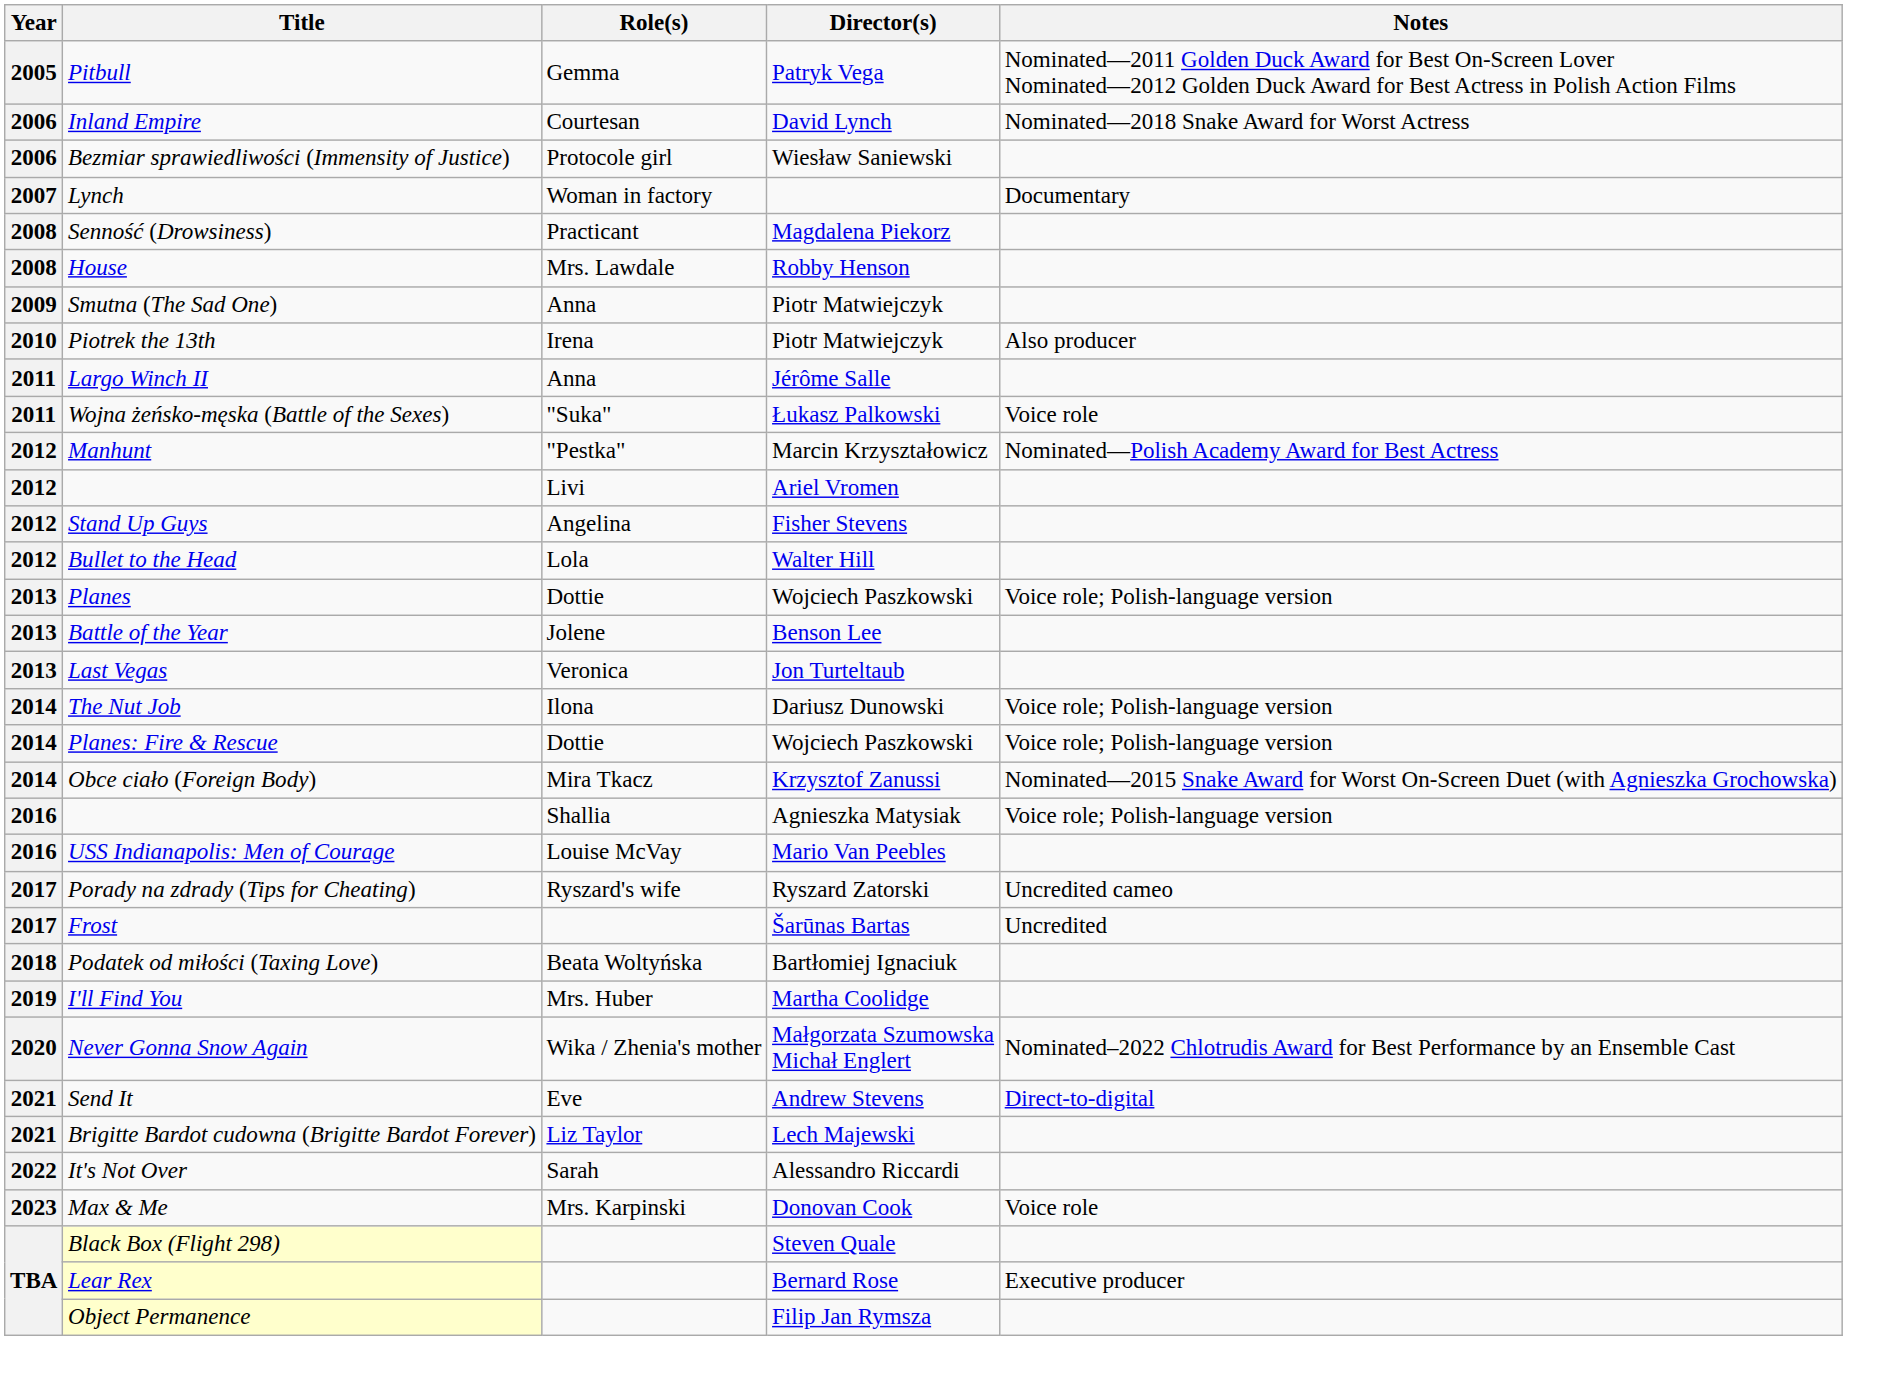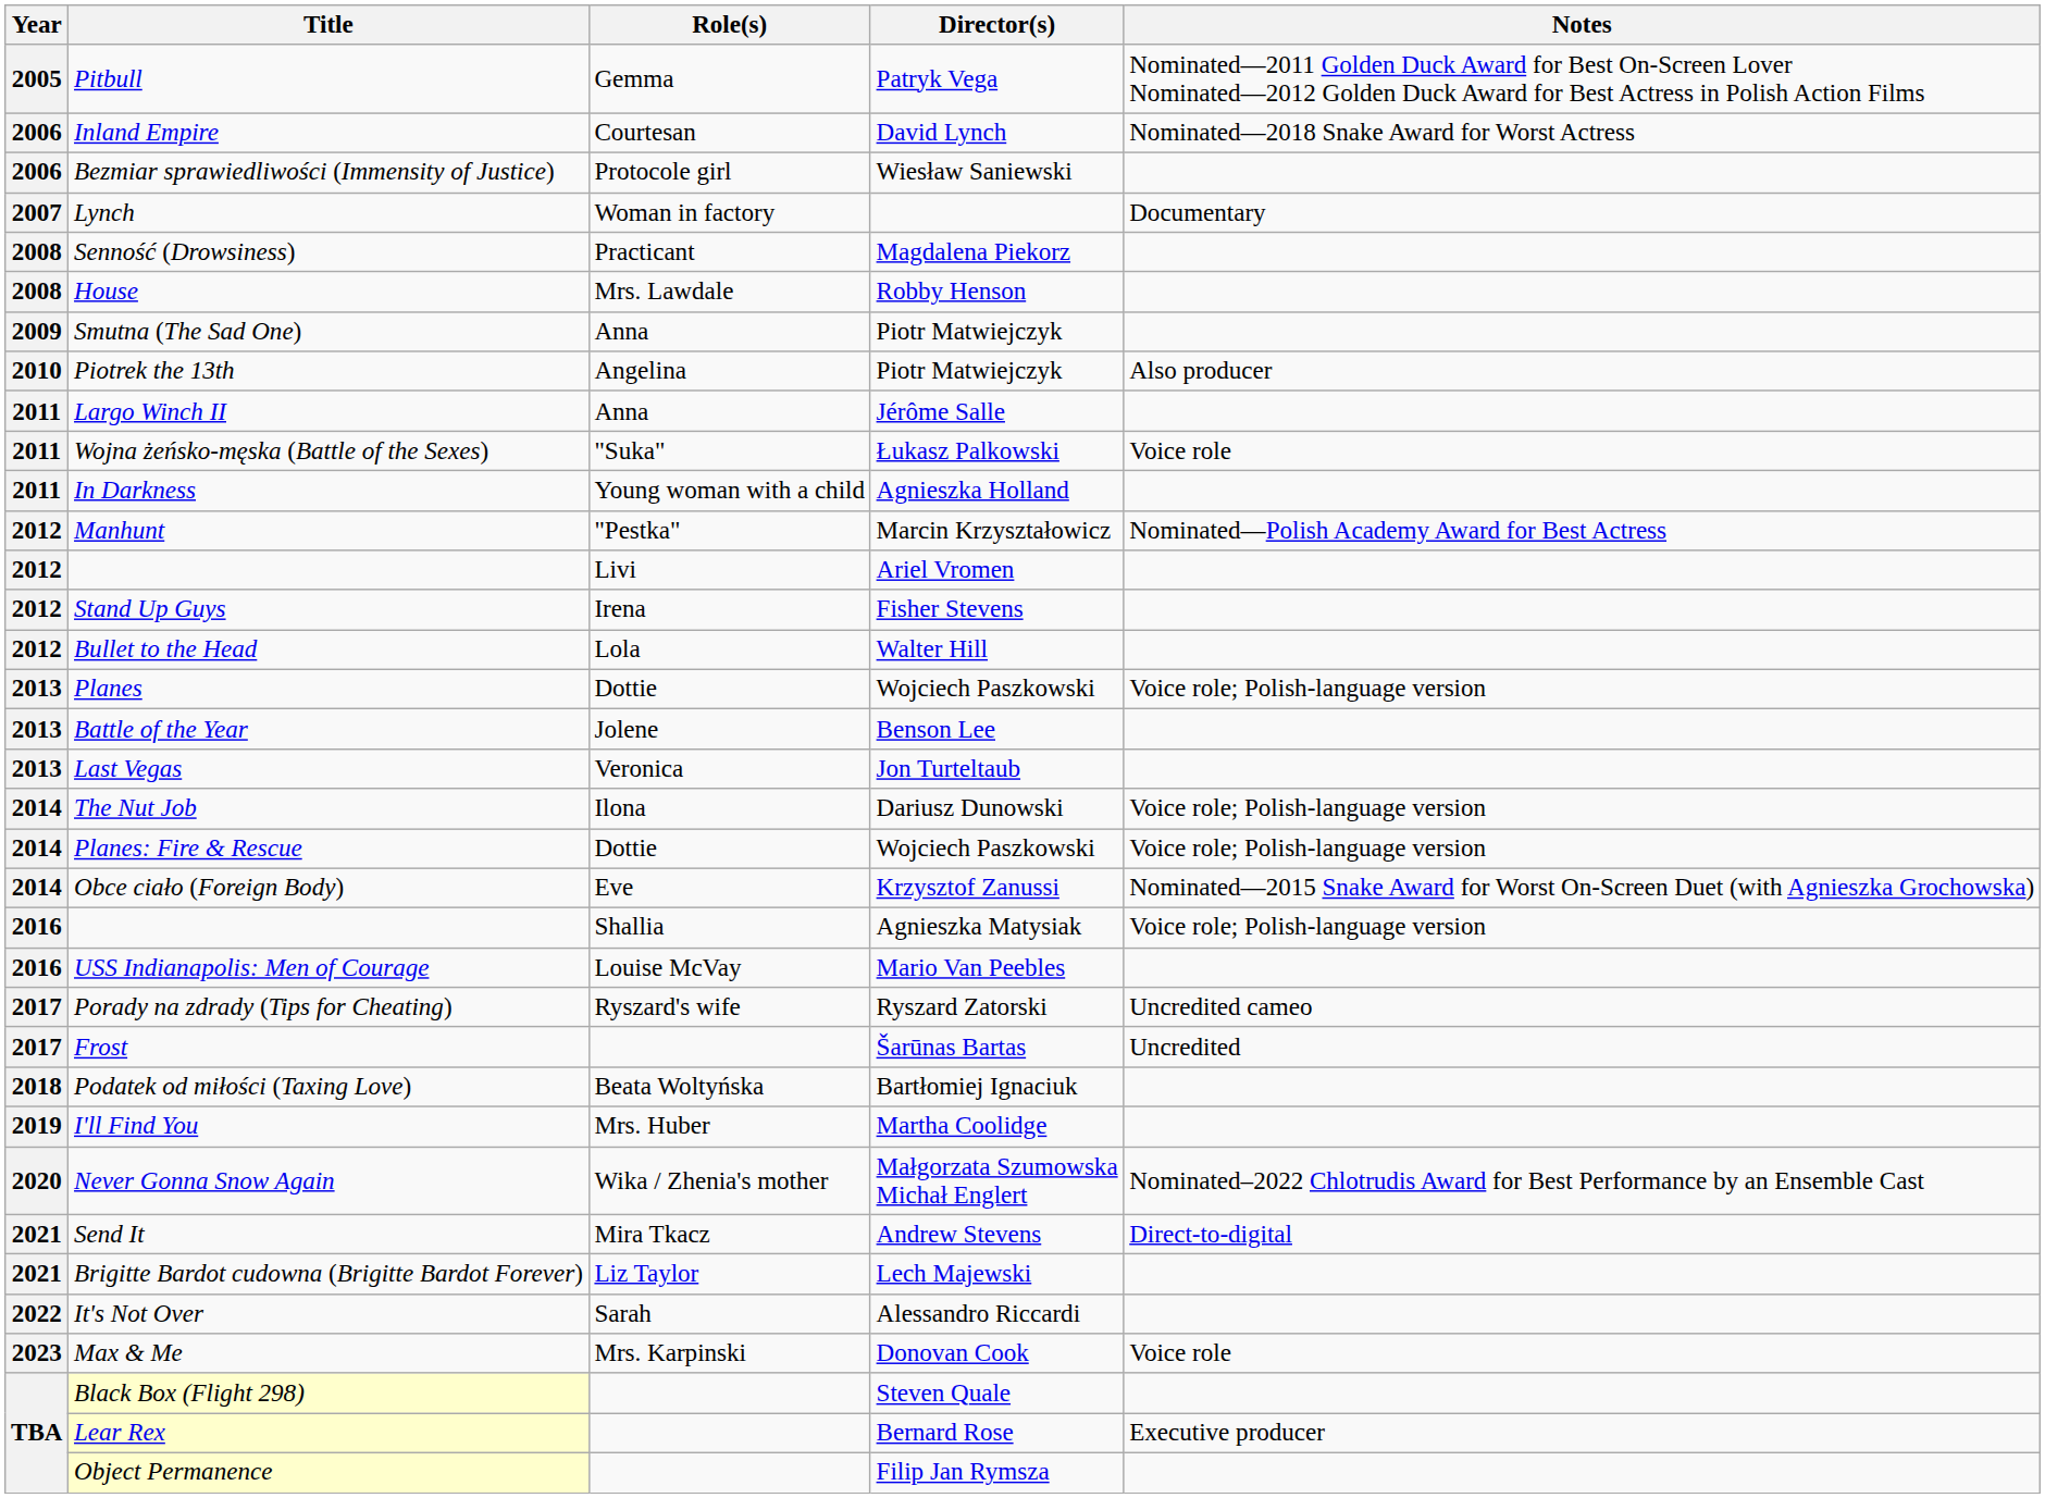Piotrek the 13th | Role(s): Irena -> Angelina
+ row: 2011 | In Darkness | Young woman with a child | Agnieszka Holland
Stand Up Guys | Role(s): Angelina -> Irena
Obce ciało (Foreign Body) | Role(s): Mira Tkacz -> Eve
Send It | Role(s): Eve -> Mira Tkacz
